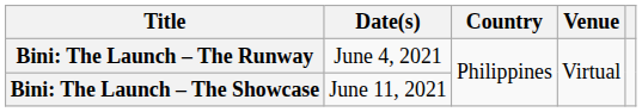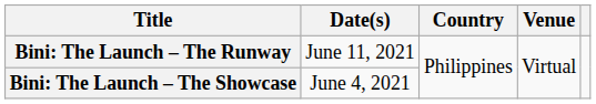Bini: The Launch – The Runway | Date(s): June 4, 2021 -> June 11, 2021
Bini: The Launch – The Showcase | Date(s): June 11, 2021 -> June 4, 2021
